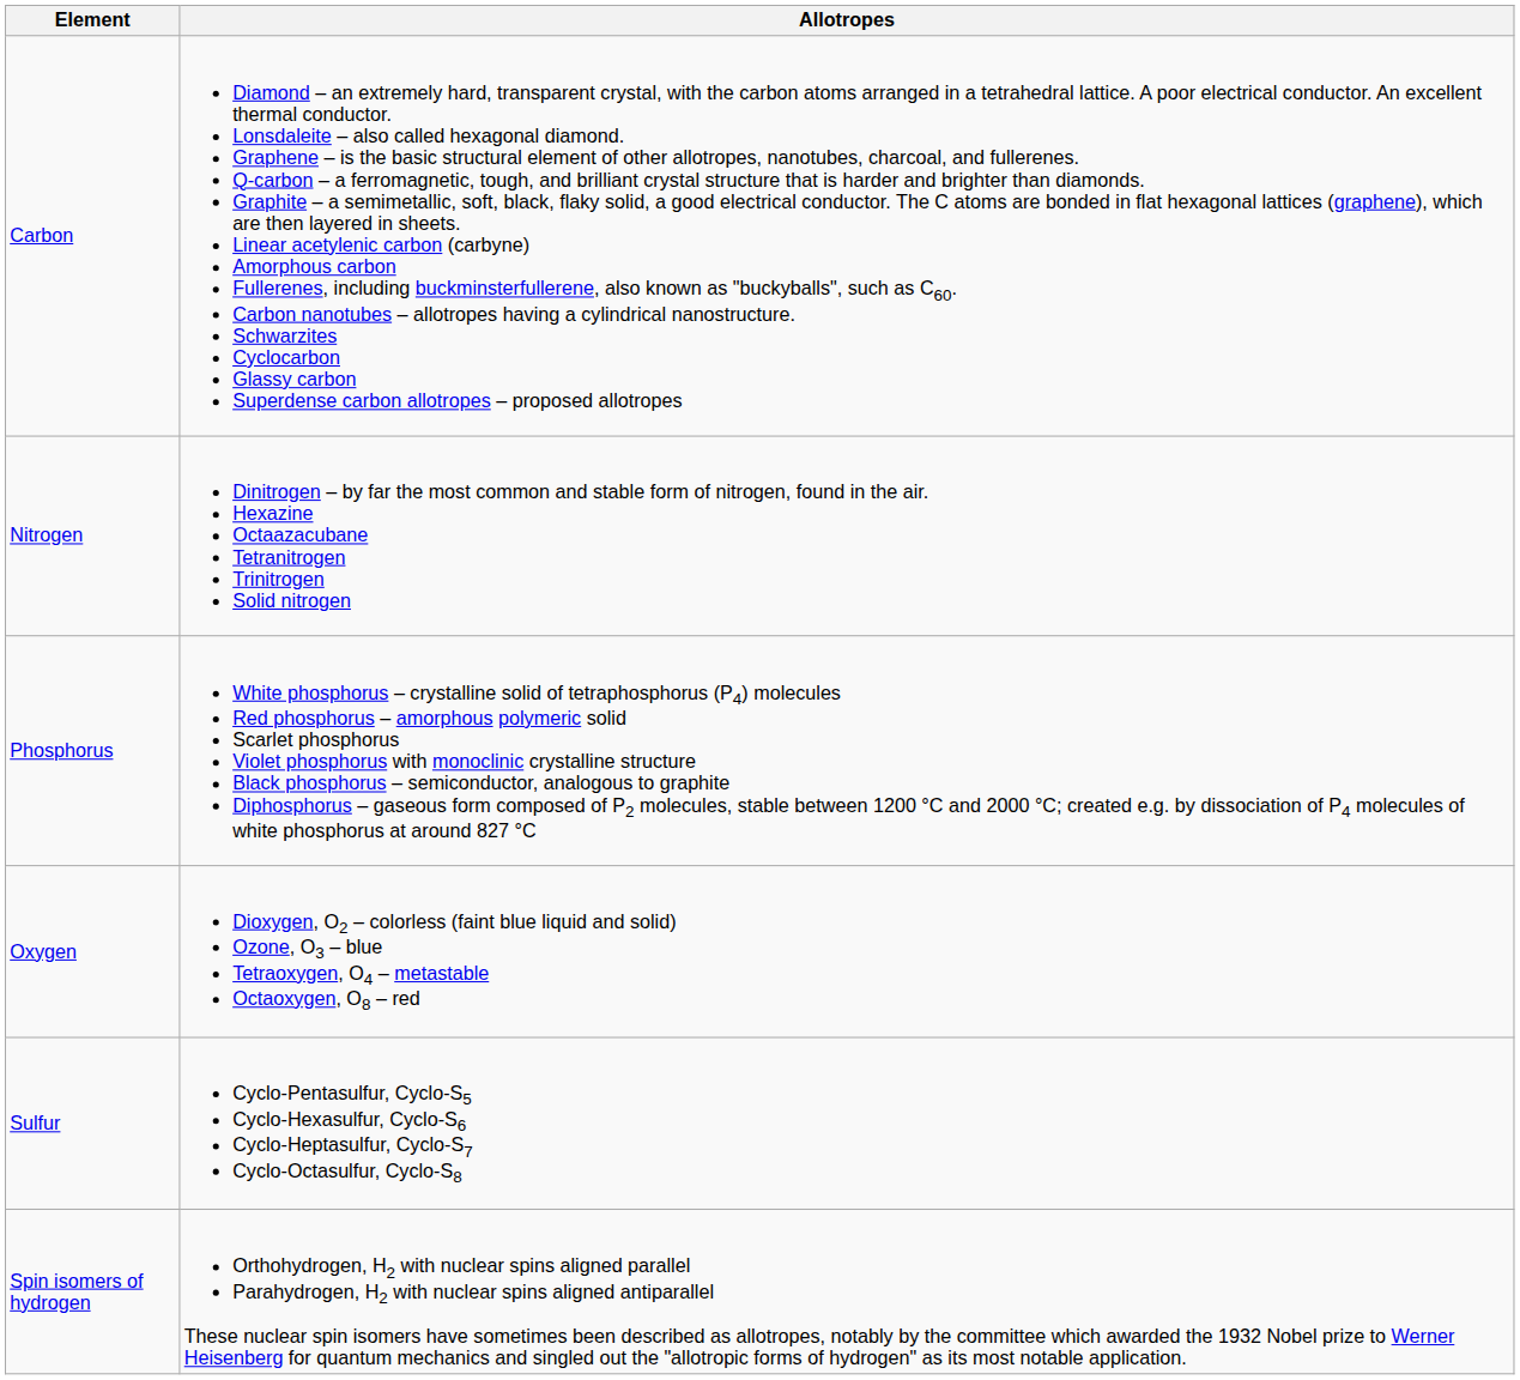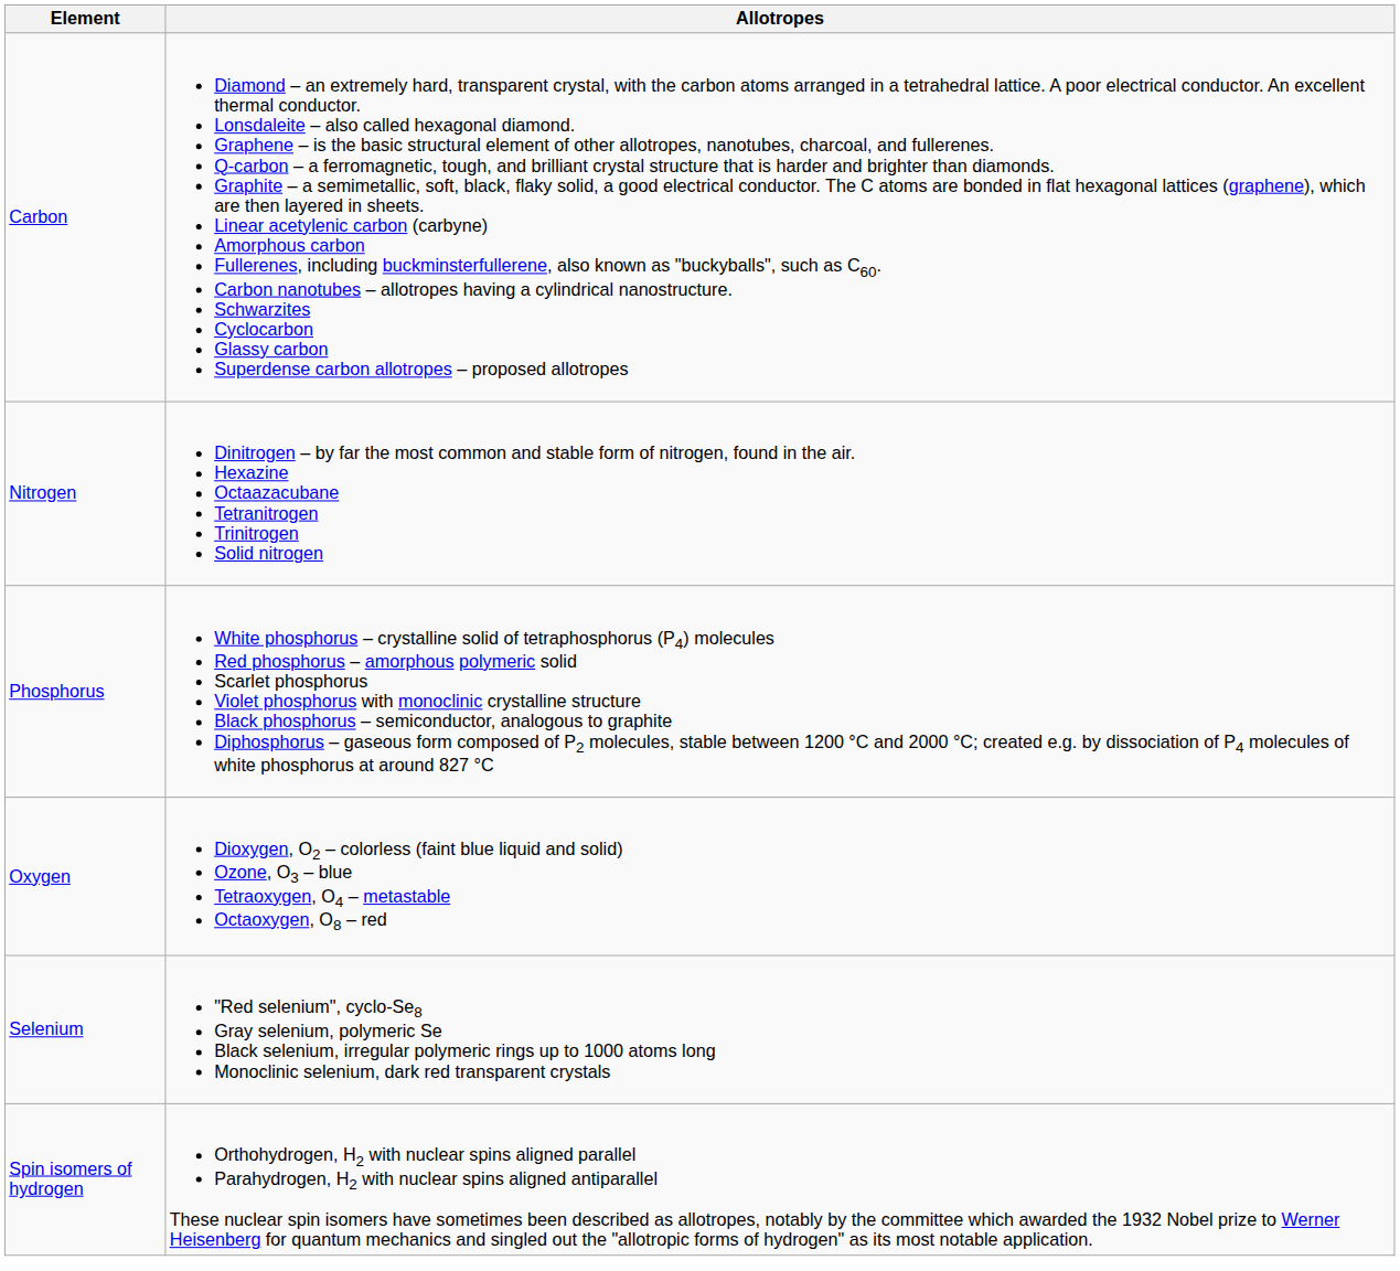- row: Sulfur | Cyclo-Pentasulfur, Cyclo-S5 Cyclo-Hexasulfur, Cyclo-S6 Cyclo-Heptasulfur, Cyclo-S7 Cyclo-Octasulfur, Cyclo-S8
+ row: Selenium | "Red selenium", cyclo-Se8 Gray selenium, polymeric Se Black selenium, irregular polymeric rings up to 1000 atoms long Monoclinic selenium, dark red transparent crystals
